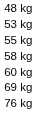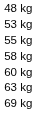+ row: 63 kg
- row: 76 kg
